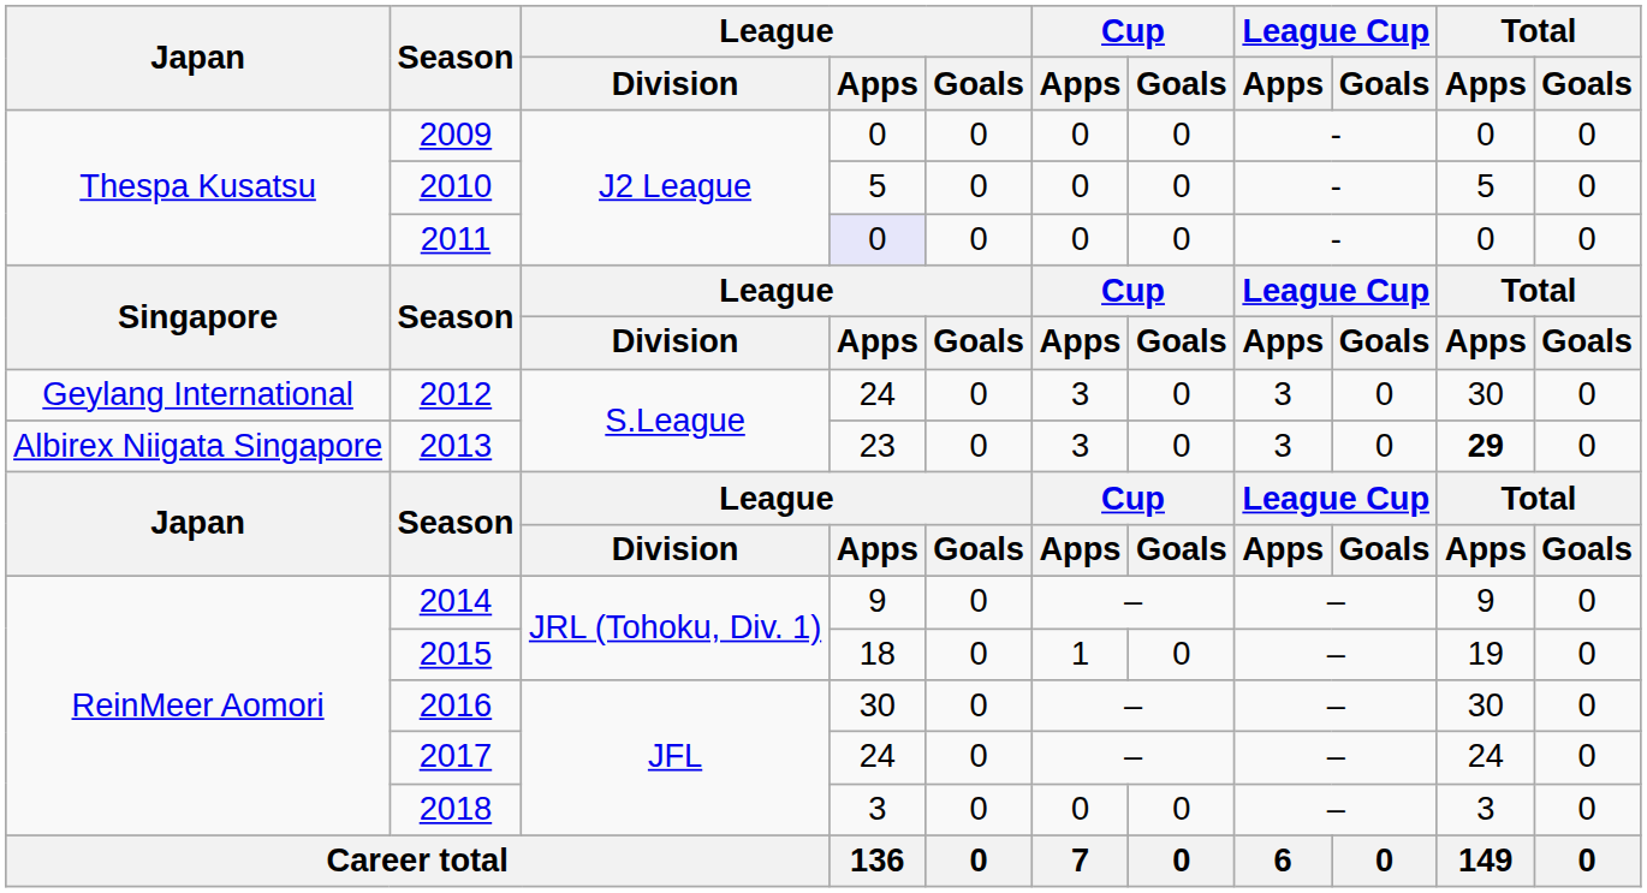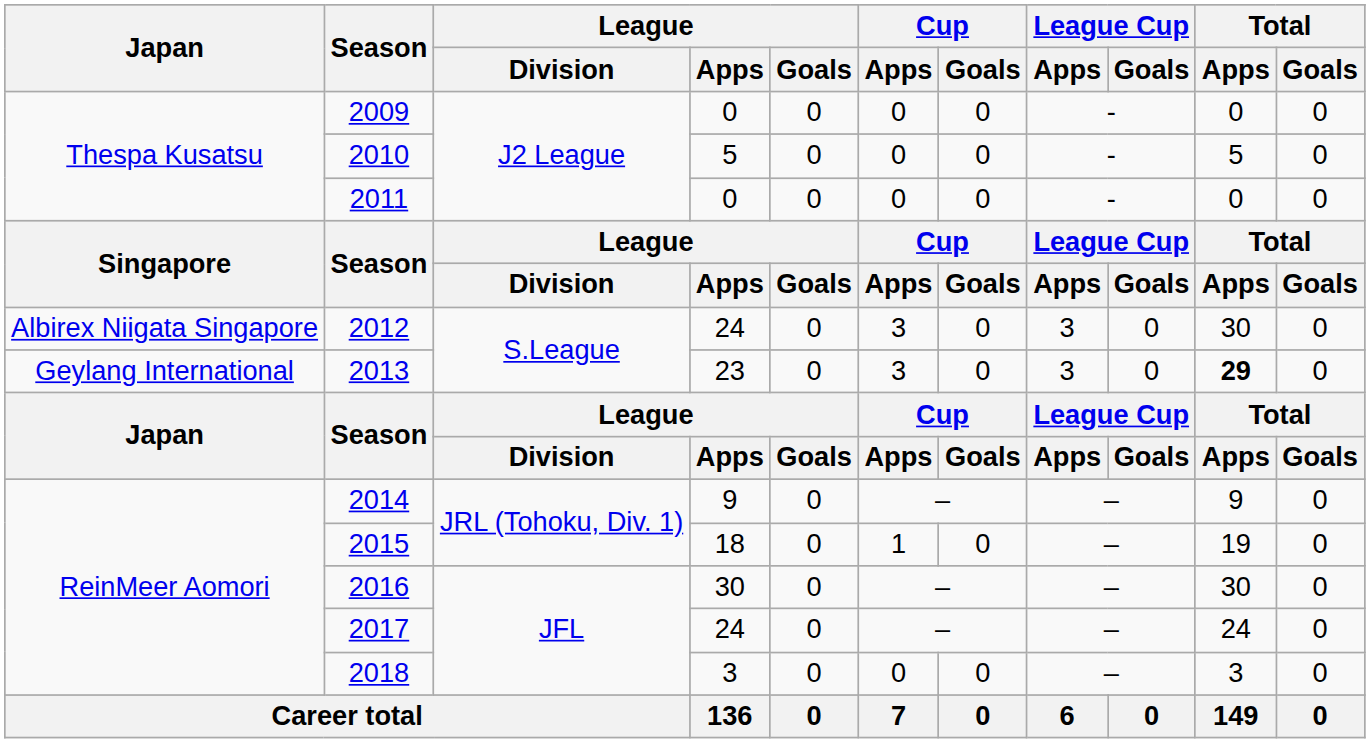2011 | League / Apps: lavender background -> no background
2012 | Japan: Geylang International -> Albirex Niigata Singapore
2013 | Japan: Albirex Niigata Singapore -> Geylang International
